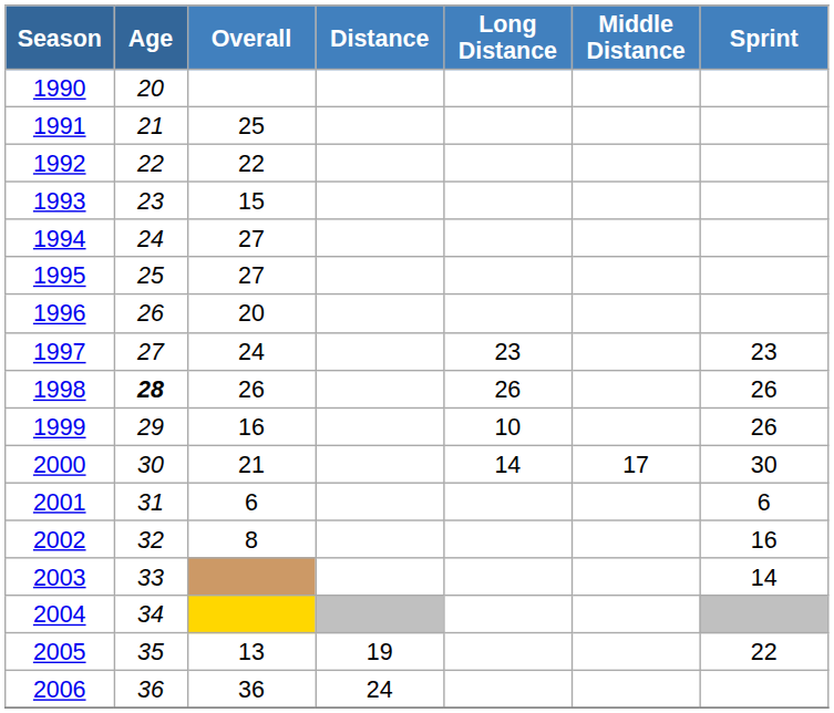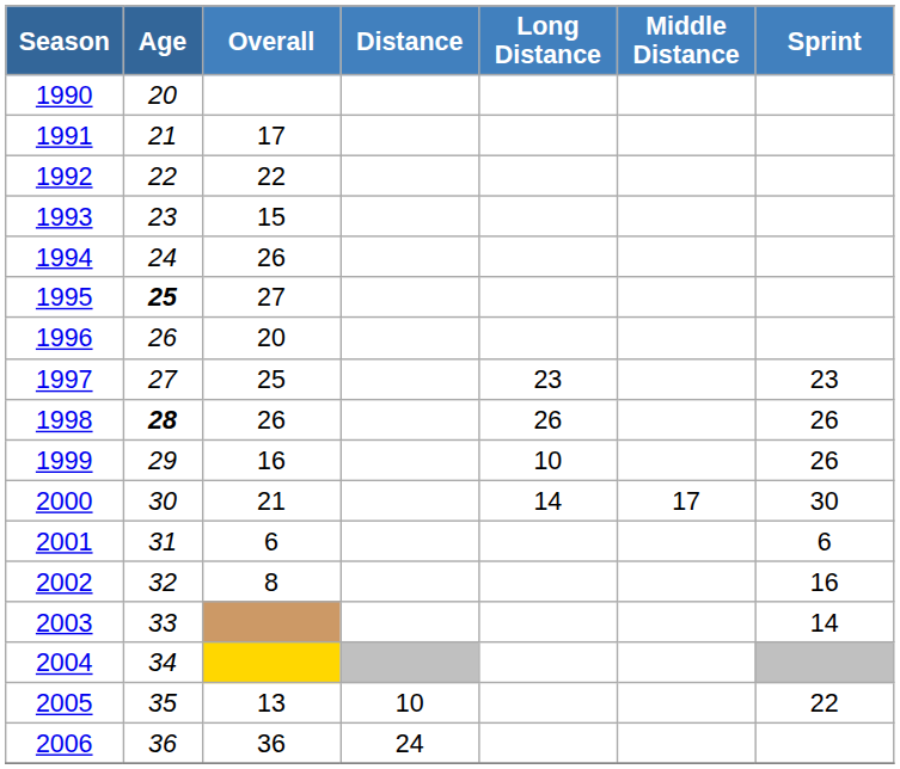1991 | Overall: 25 -> 17
1994 | Overall: 27 -> 26
1995 | Age: normal -> bold
1997 | Overall: 24 -> 25
2005 | Distance: 19 -> 10
